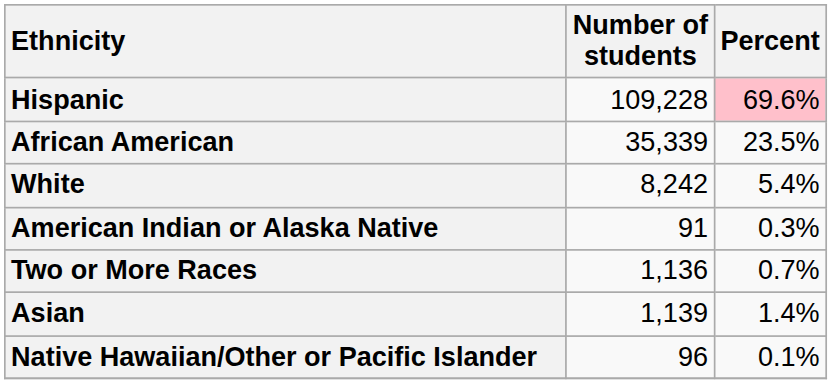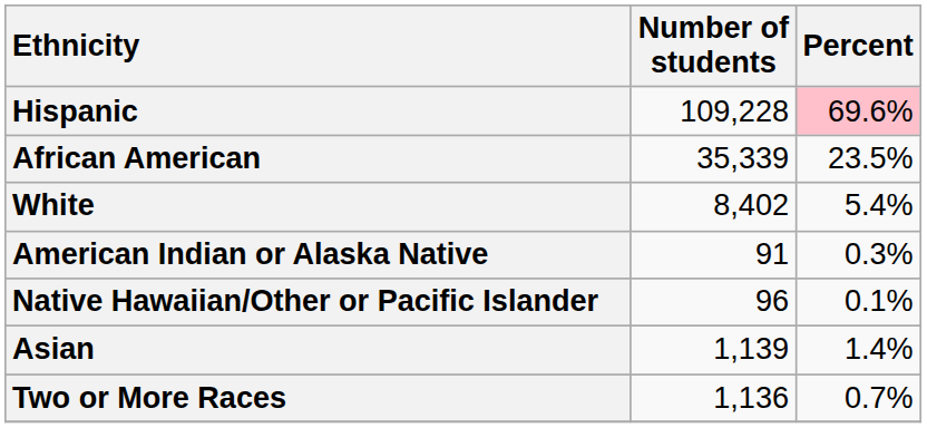White | Number of students: 8,242 -> 8,402
rows swapped: Native Hawaiian/Other or Pacific Islander <-> Two or More Races
